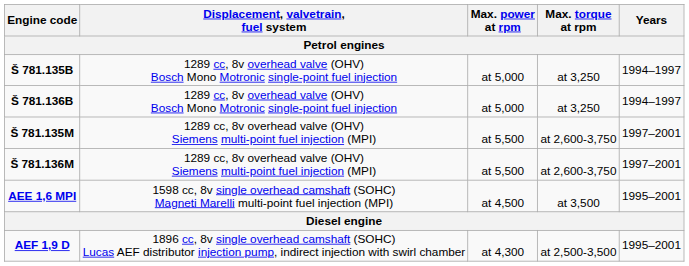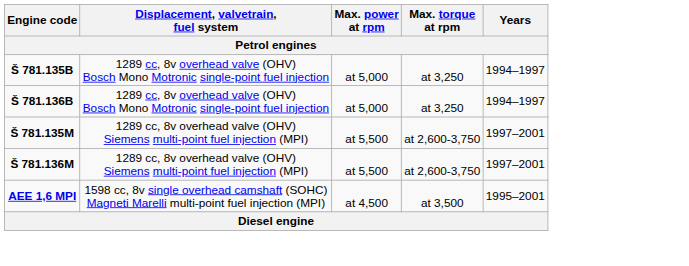- row: AEF 1,9 D | 1896 cc, 8v single overhead camshaft (SOHC) Lucas AEF distributor injection pump, indirect injection with swirl chamber | at 4,300 | at 2,500-3,500 | 1995–2001
